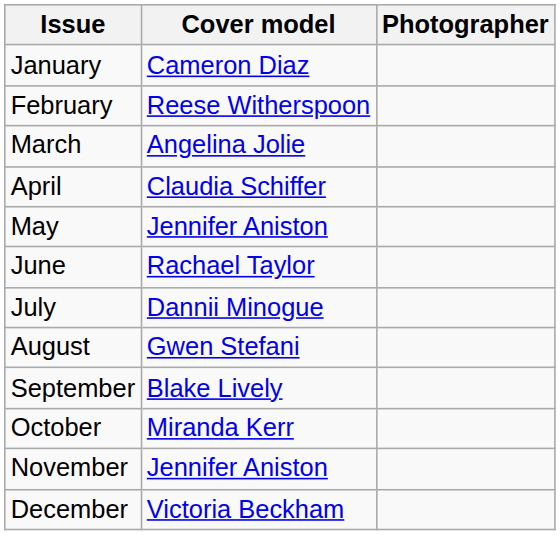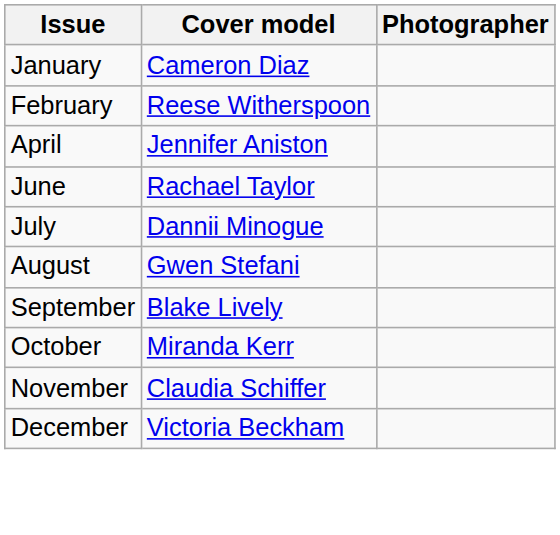- row: March | Angelina Jolie
April | Cover model: Claudia Schiffer -> Jennifer Aniston
- row: May | Jennifer Aniston
November | Cover model: Jennifer Aniston -> Claudia Schiffer
